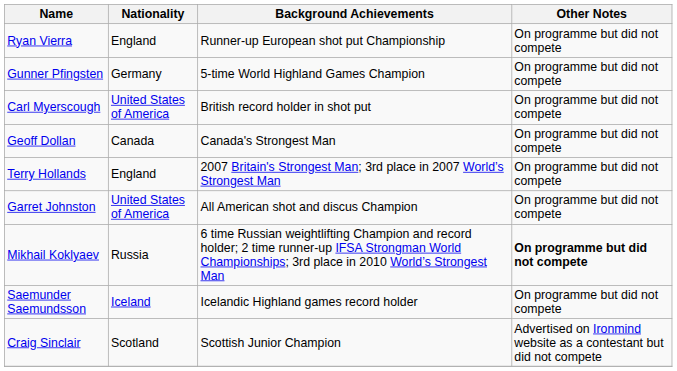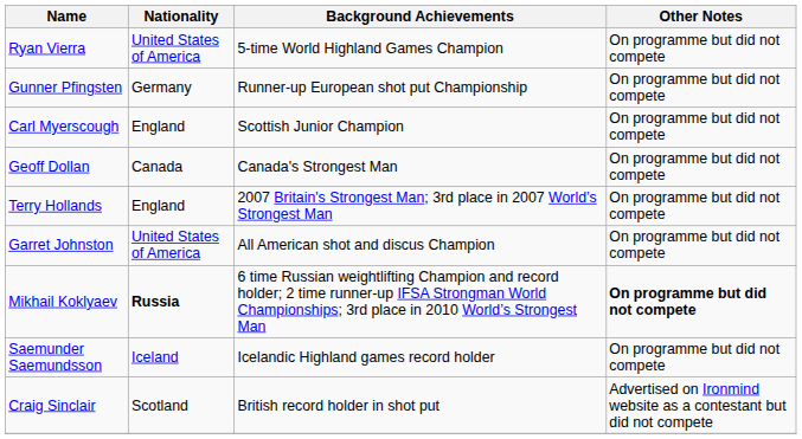Ryan Vierra | Nationality: England -> United States of America
Ryan Vierra | Background Achievements: Runner-up European shot put Championship -> 5-time World Highland Games Champion
Gunner Pfingsten | Background Achievements: 5-time World Highland Games Champion -> Runner-up European shot put Championship
Carl Myerscough | Nationality: United States of America -> England
Carl Myerscough | Background Achievements: British record holder in shot put -> Scottish Junior Champion
Mikhail Koklyaev | Nationality: normal -> bold
Craig Sinclair | Background Achievements: Scottish Junior Champion -> British record holder in shot put
